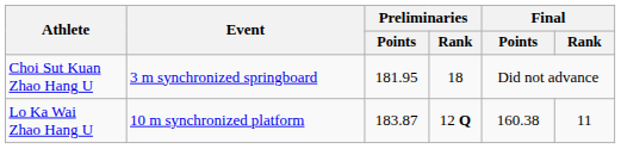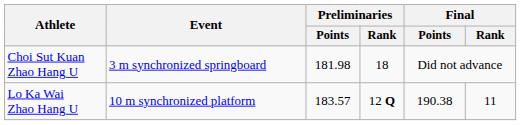Choi Sut Kuan Zhao Hang U | Preliminaries / Points: 181.95 -> 181.98
Lo Ka Wai Zhao Hang U | Preliminaries / Points: 183.87 -> 183.57
Lo Ka Wai Zhao Hang U | Final / Points: 160.38 -> 190.38
